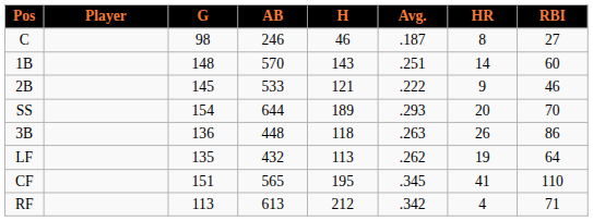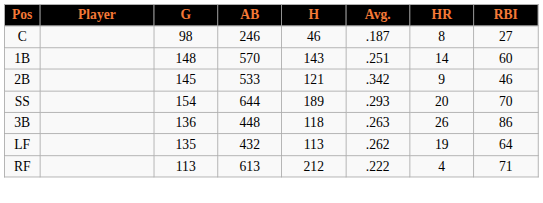2B | Avg.: .222 -> .342
- row: CF | 151 | 565 | 195 | .345 | 41 | 110
RF | Avg.: .342 -> .222
